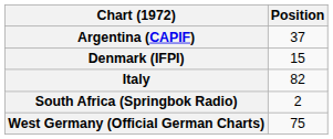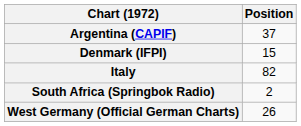West Germany (Official German Charts) | Position: 75 -> 26
